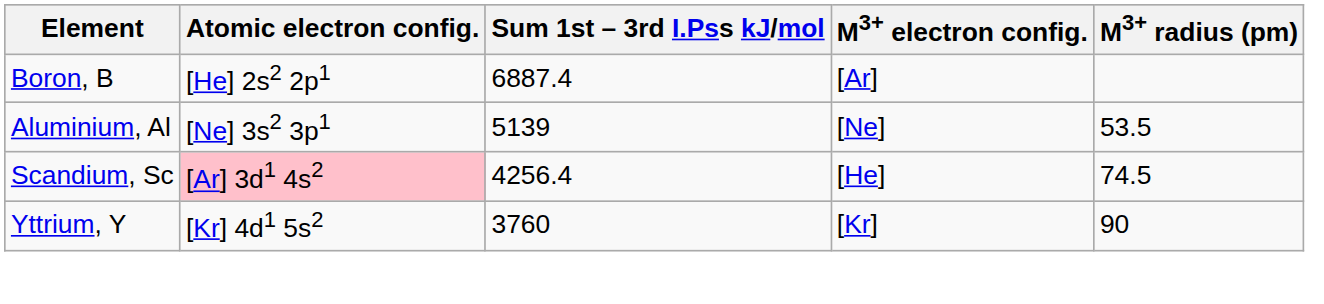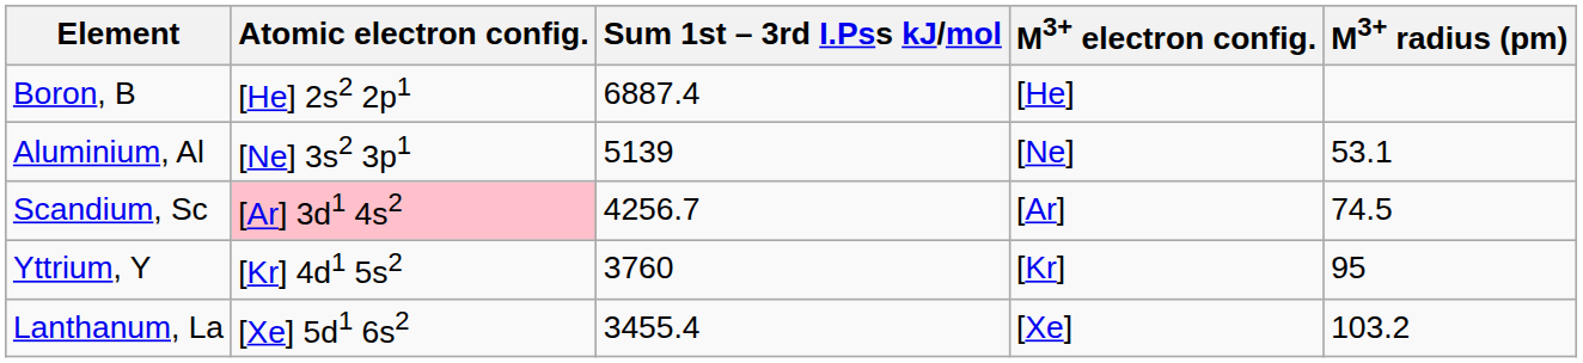Boron, B | M3+ electron config.: [Ar] -> [He]
Aluminium, Al | M3+ radius (pm): 53.5 -> 53.1
Scandium, Sc | Sum 1st – 3rd I.Pss kJ/mol: 4256.4 -> 4256.7
Scandium, Sc | M3+ electron config.: [He] -> [Ar]
Yttrium, Y | M3+ radius (pm): 90 -> 95
+ row: Lanthanum, La | [Xe] 5d1 6s2 | 3455.4 | [Xe] | 103.2
